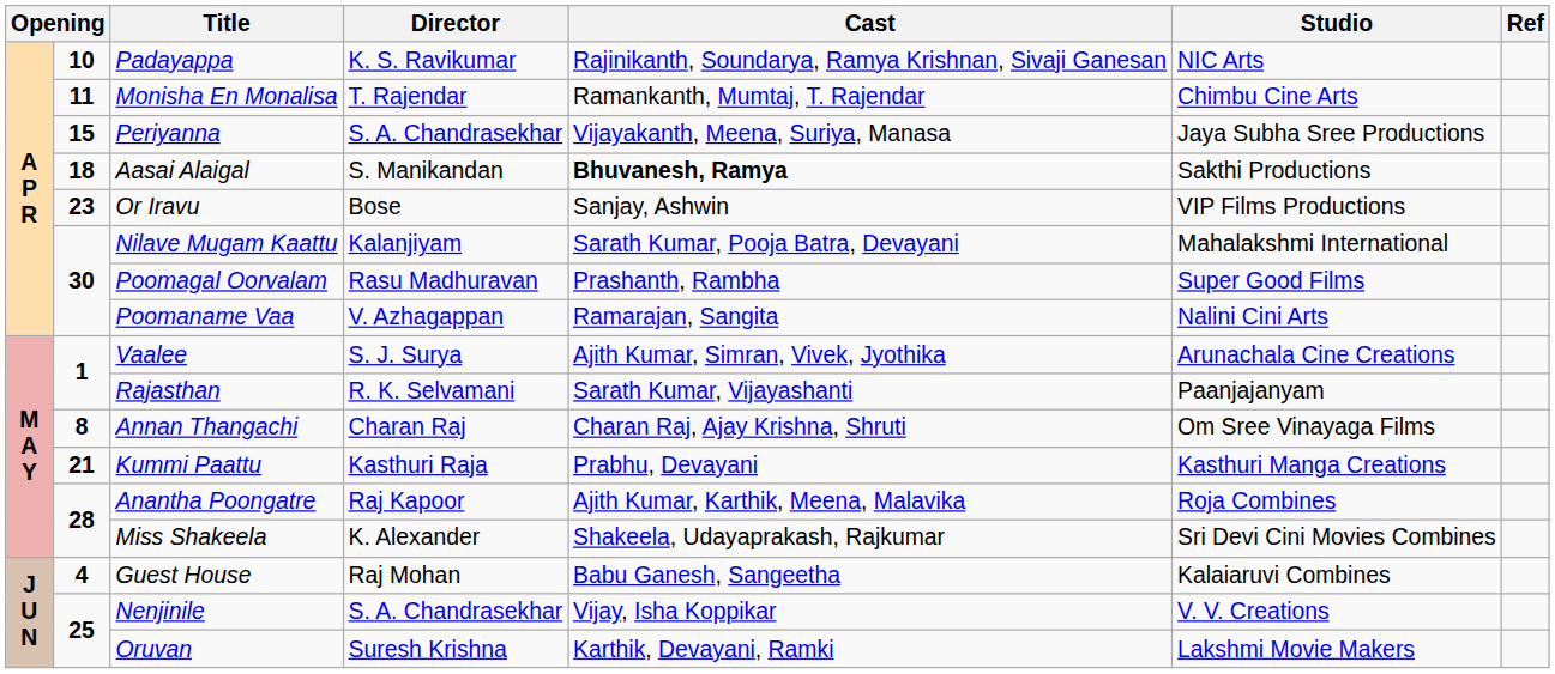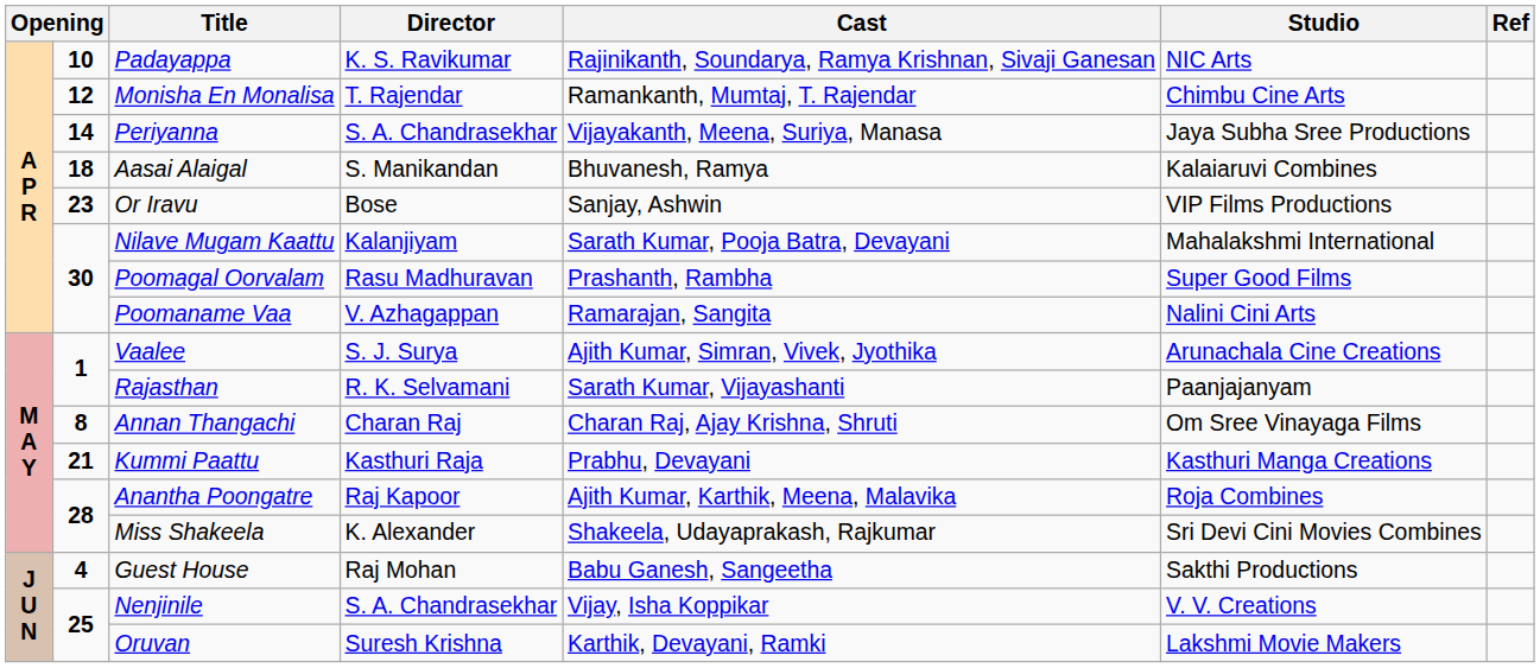Monisha En Monalisa | column 2: 11 -> 12
Periyanna | column 2: 15 -> 14
Aasai Alaigal | Cast: bold -> normal
Aasai Alaigal | Studio: Sakthi Productions -> Kalaiaruvi Combines
Guest House | Studio: Kalaiaruvi Combines -> Sakthi Productions
